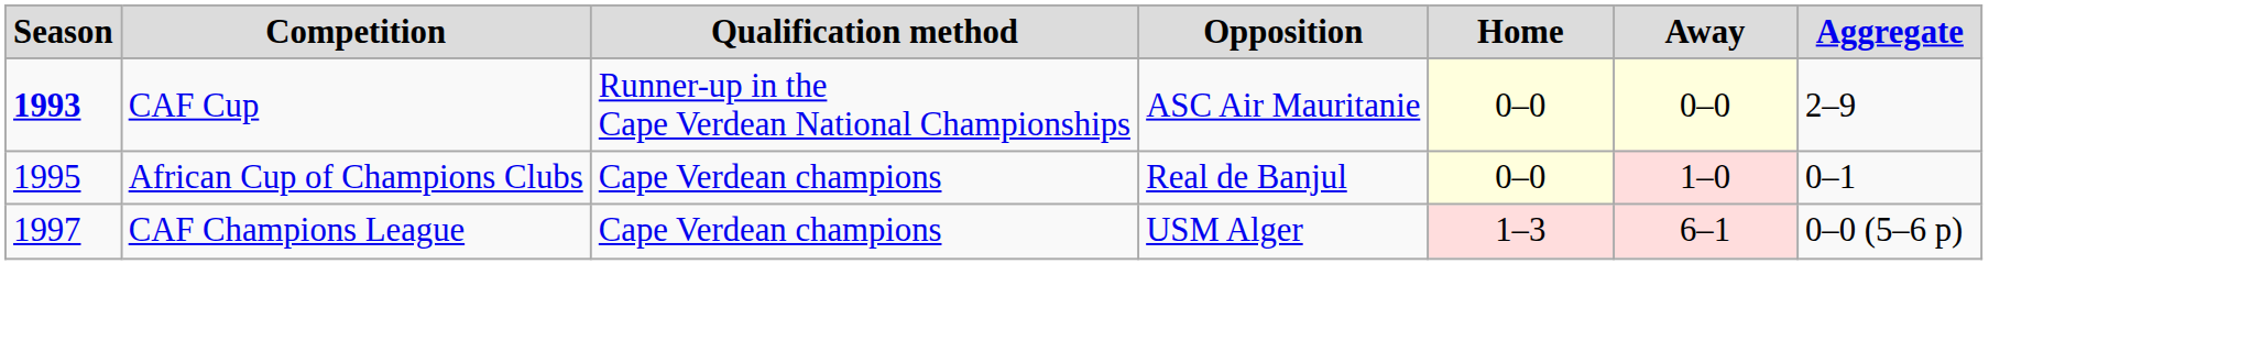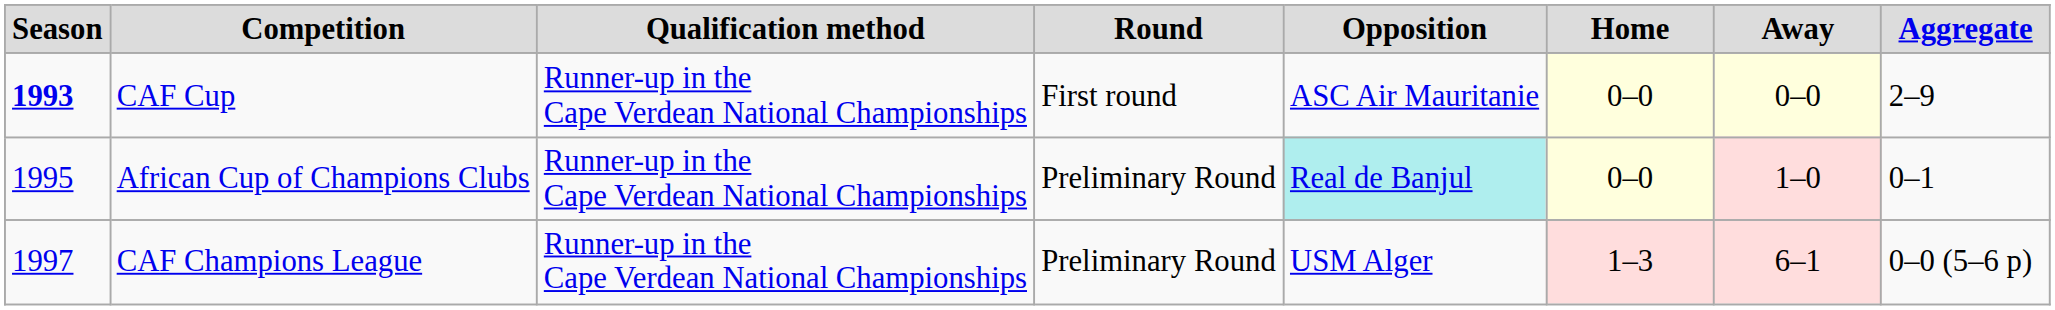+ column: Round | First round | Preliminary Round | Preliminary Round
African Cup of Champions Clubs | Qualification method: Cape Verdean champions -> Runner-up in the Cape Verdean National Championships
African Cup of Champions Clubs | Opposition: no background -> paleturquoise background
CAF Champions League | Qualification method: Cape Verdean champions -> Runner-up in the Cape Verdean National Championships
